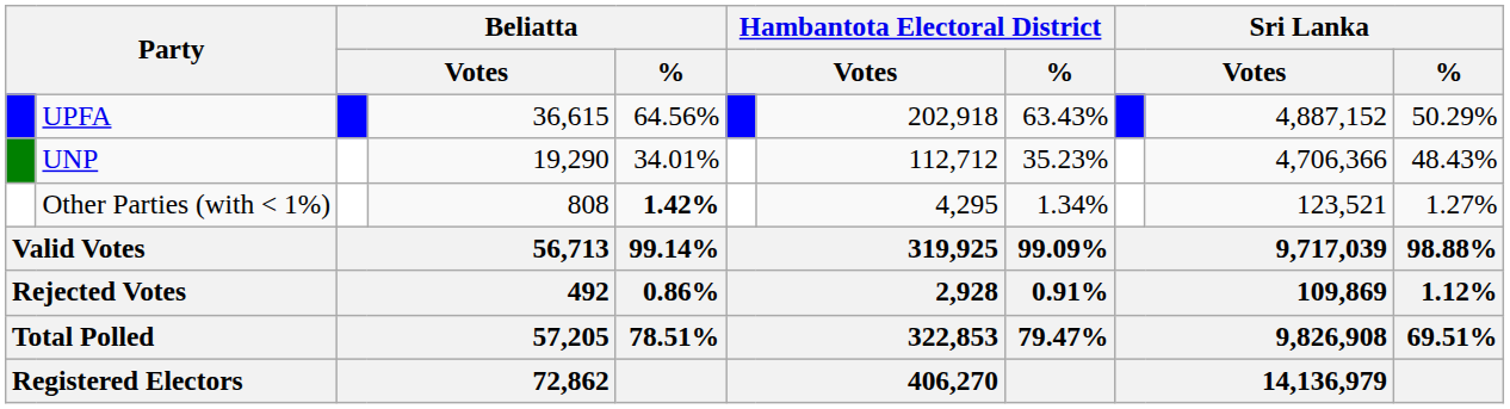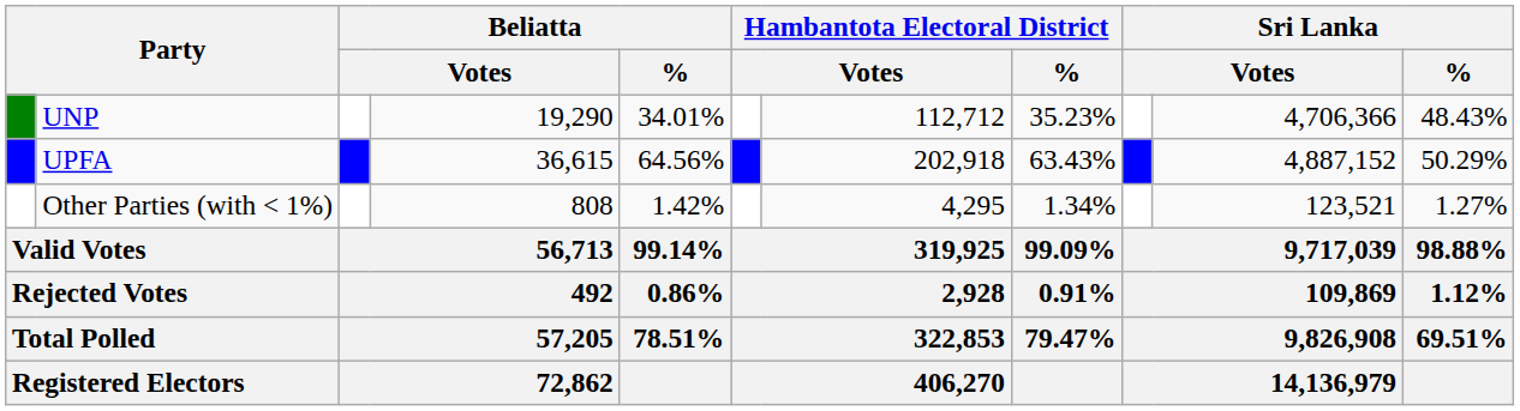rows swapped: UPFA <-> UNP
Other Parties (with < 1%) | Beliatta / %: bold -> normal
